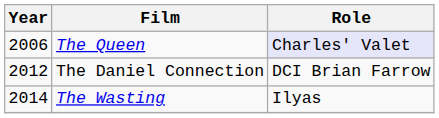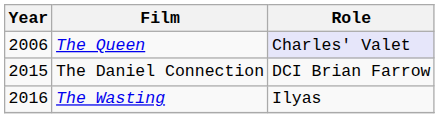The Daniel Connection | Year: 2012 -> 2015
The Wasting | Year: 2014 -> 2016
